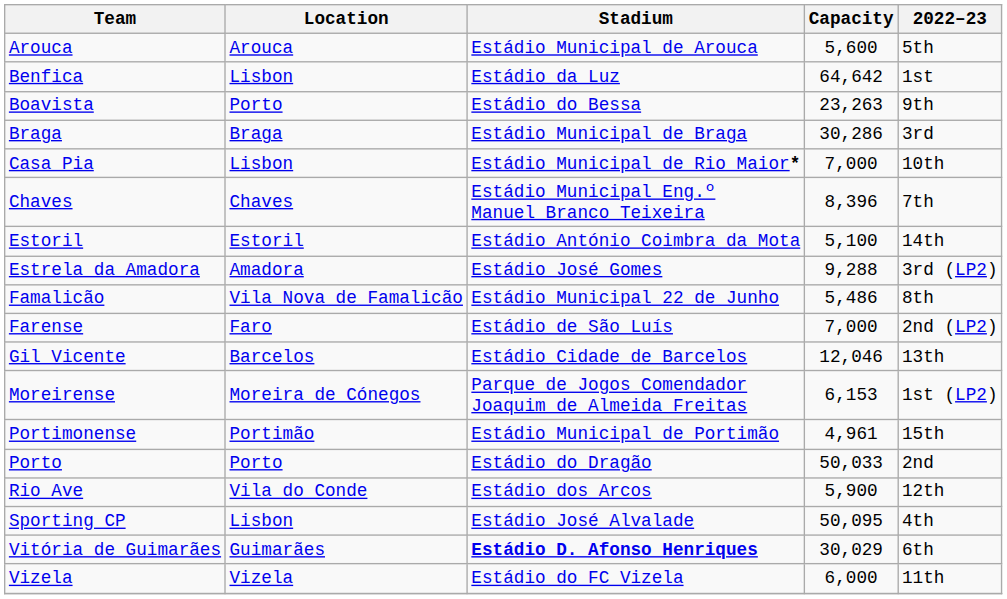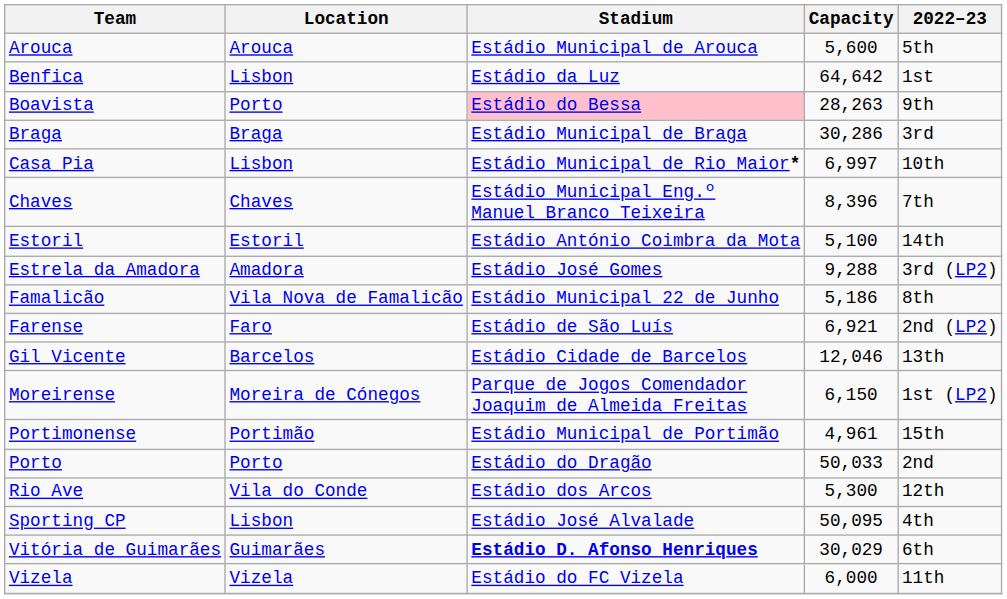Boavista | Stadium: no background -> pink background
Boavista | Capacity: 23,263 -> 28,263
Casa Pia | Capacity: 7,000 -> 6,997
Famalicão | Capacity: 5,486 -> 5,186
Farense | Capacity: 7,000 -> 6,921
Moreirense | Capacity: 6,153 -> 6,150
Rio Ave | Capacity: 5,900 -> 5,300
